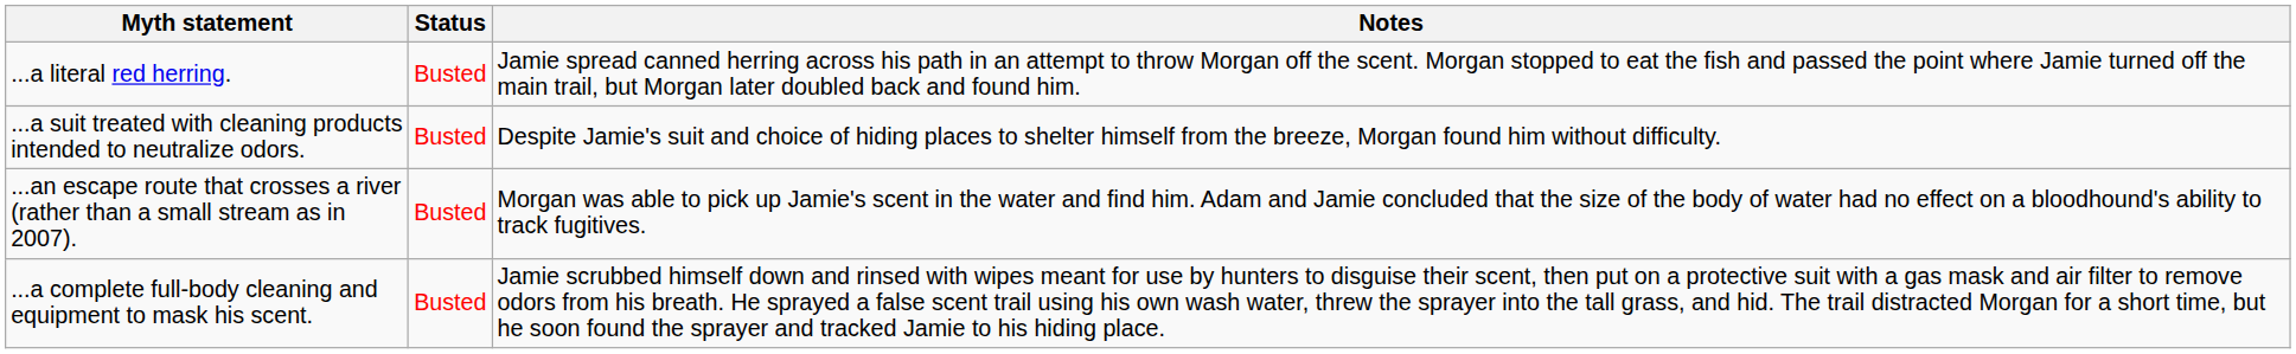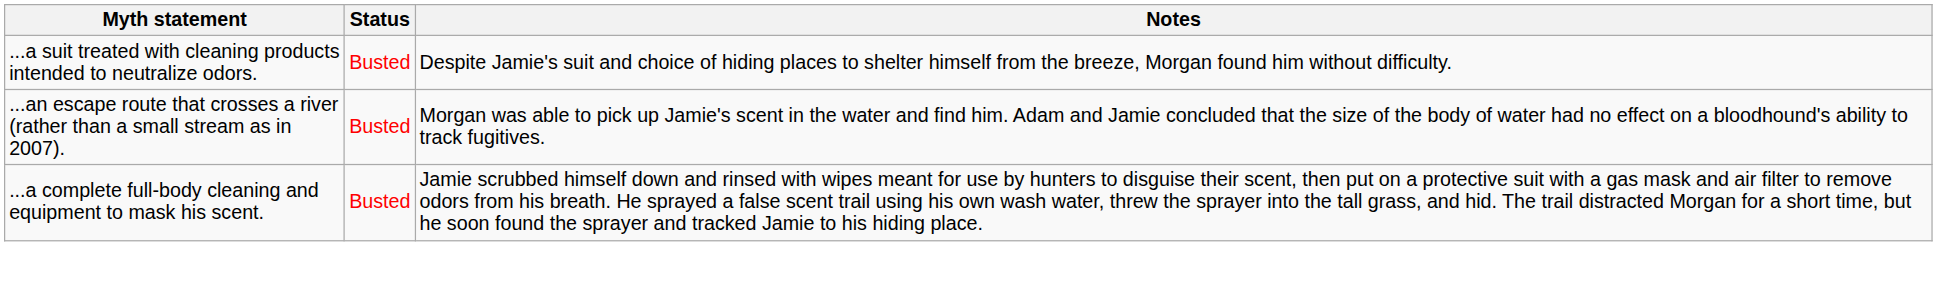- row: ...a literal red herring. | Busted | Jamie spread canned herring across his path in an attempt to throw Morgan off the scent. Morgan stopped to eat the fish and passed the point where Jamie turned off the main trail, but Morgan later doubled back and found him.
